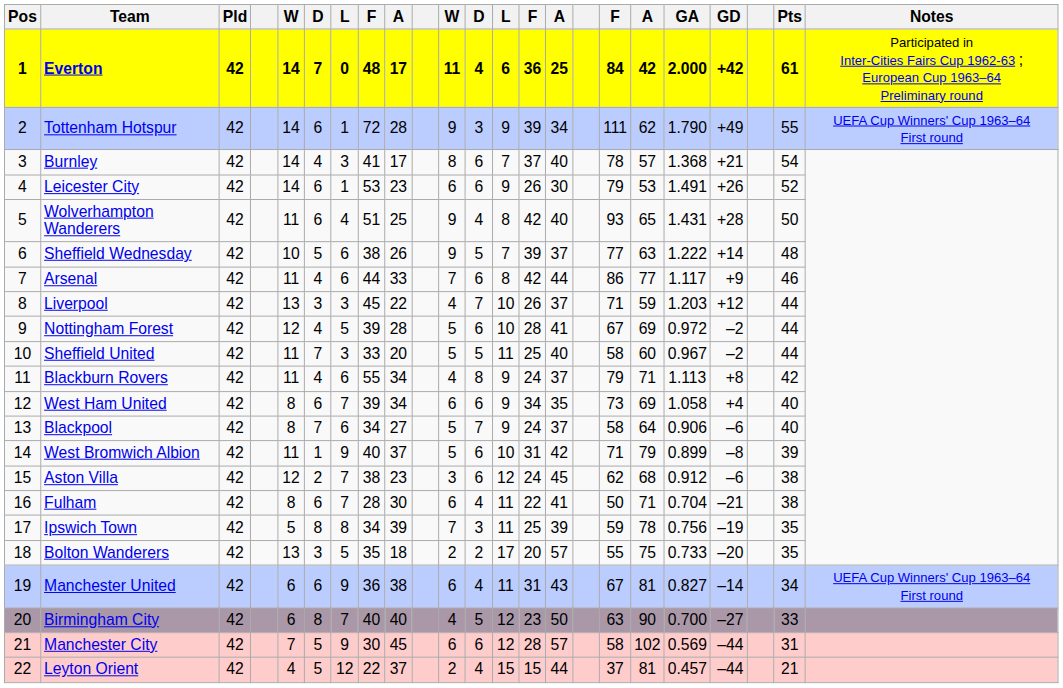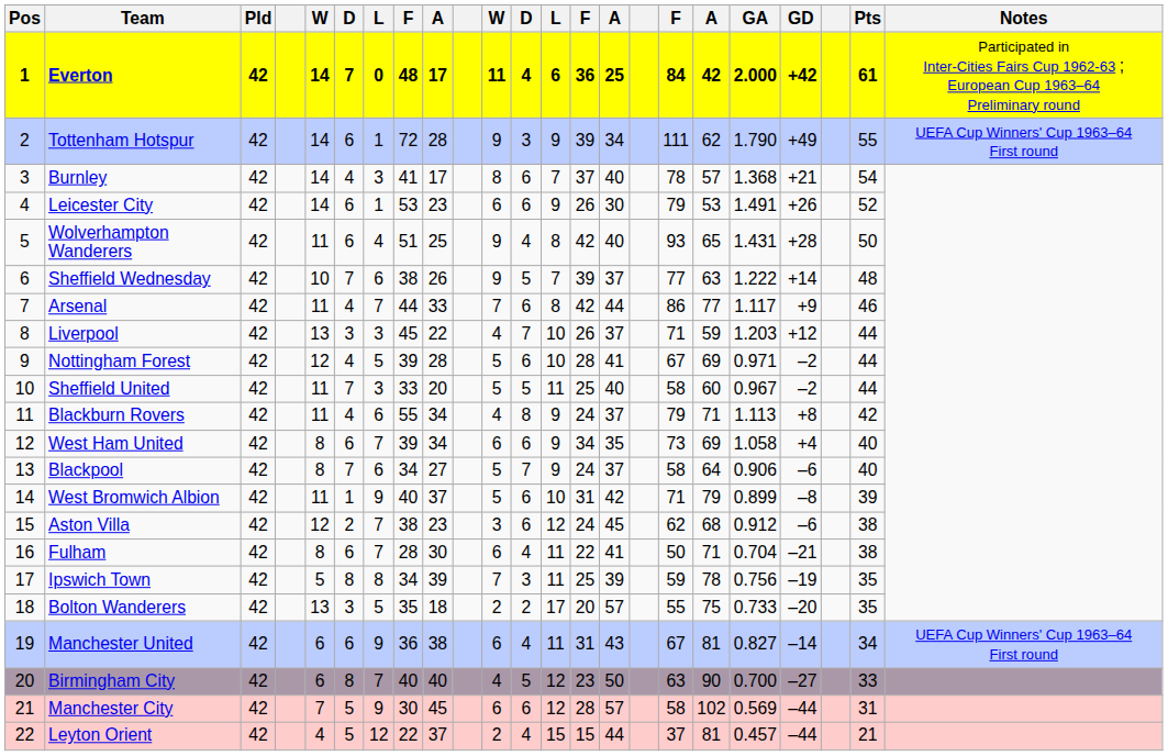Sheffield Wednesday | column 6: 5 -> 7
Arsenal | column 7: 6 -> 7
Nottingham Forest | GA: 0.972 -> 0.971
